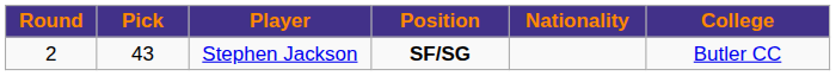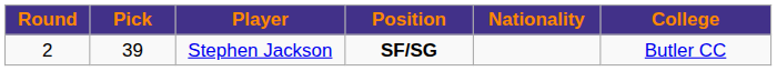Stephen Jackson | Pick: 43 -> 39
